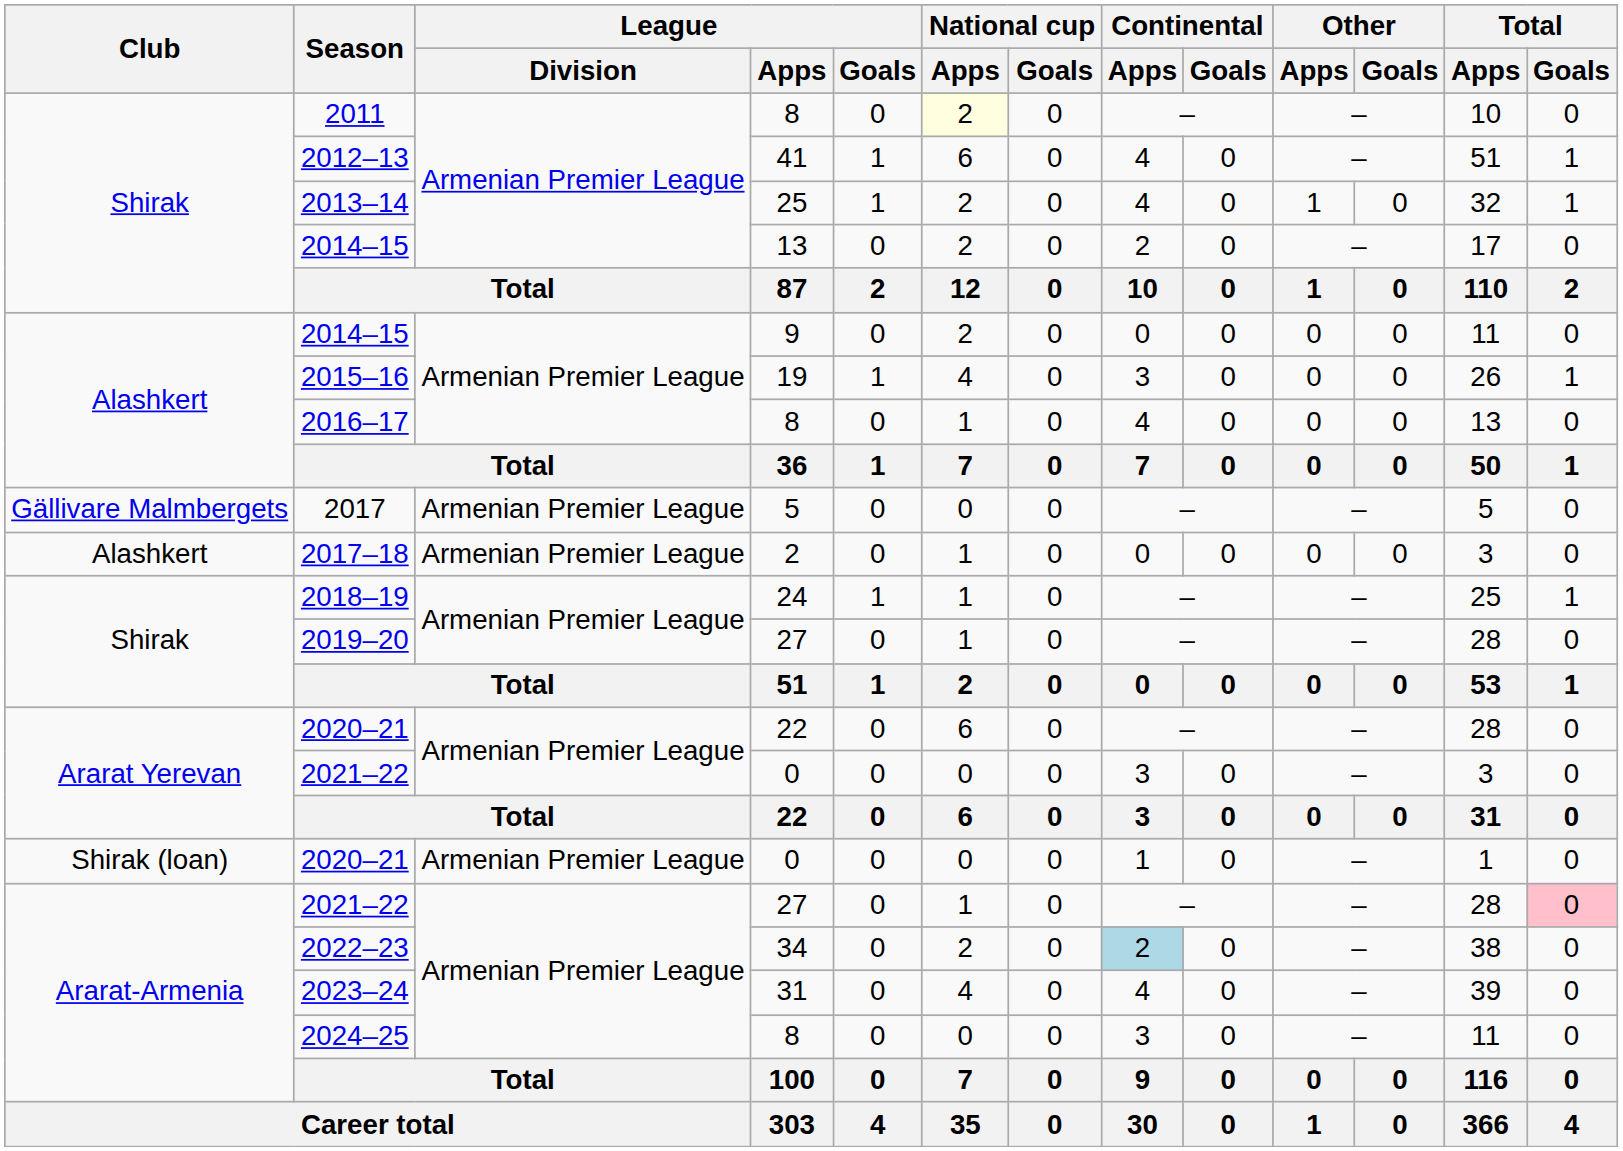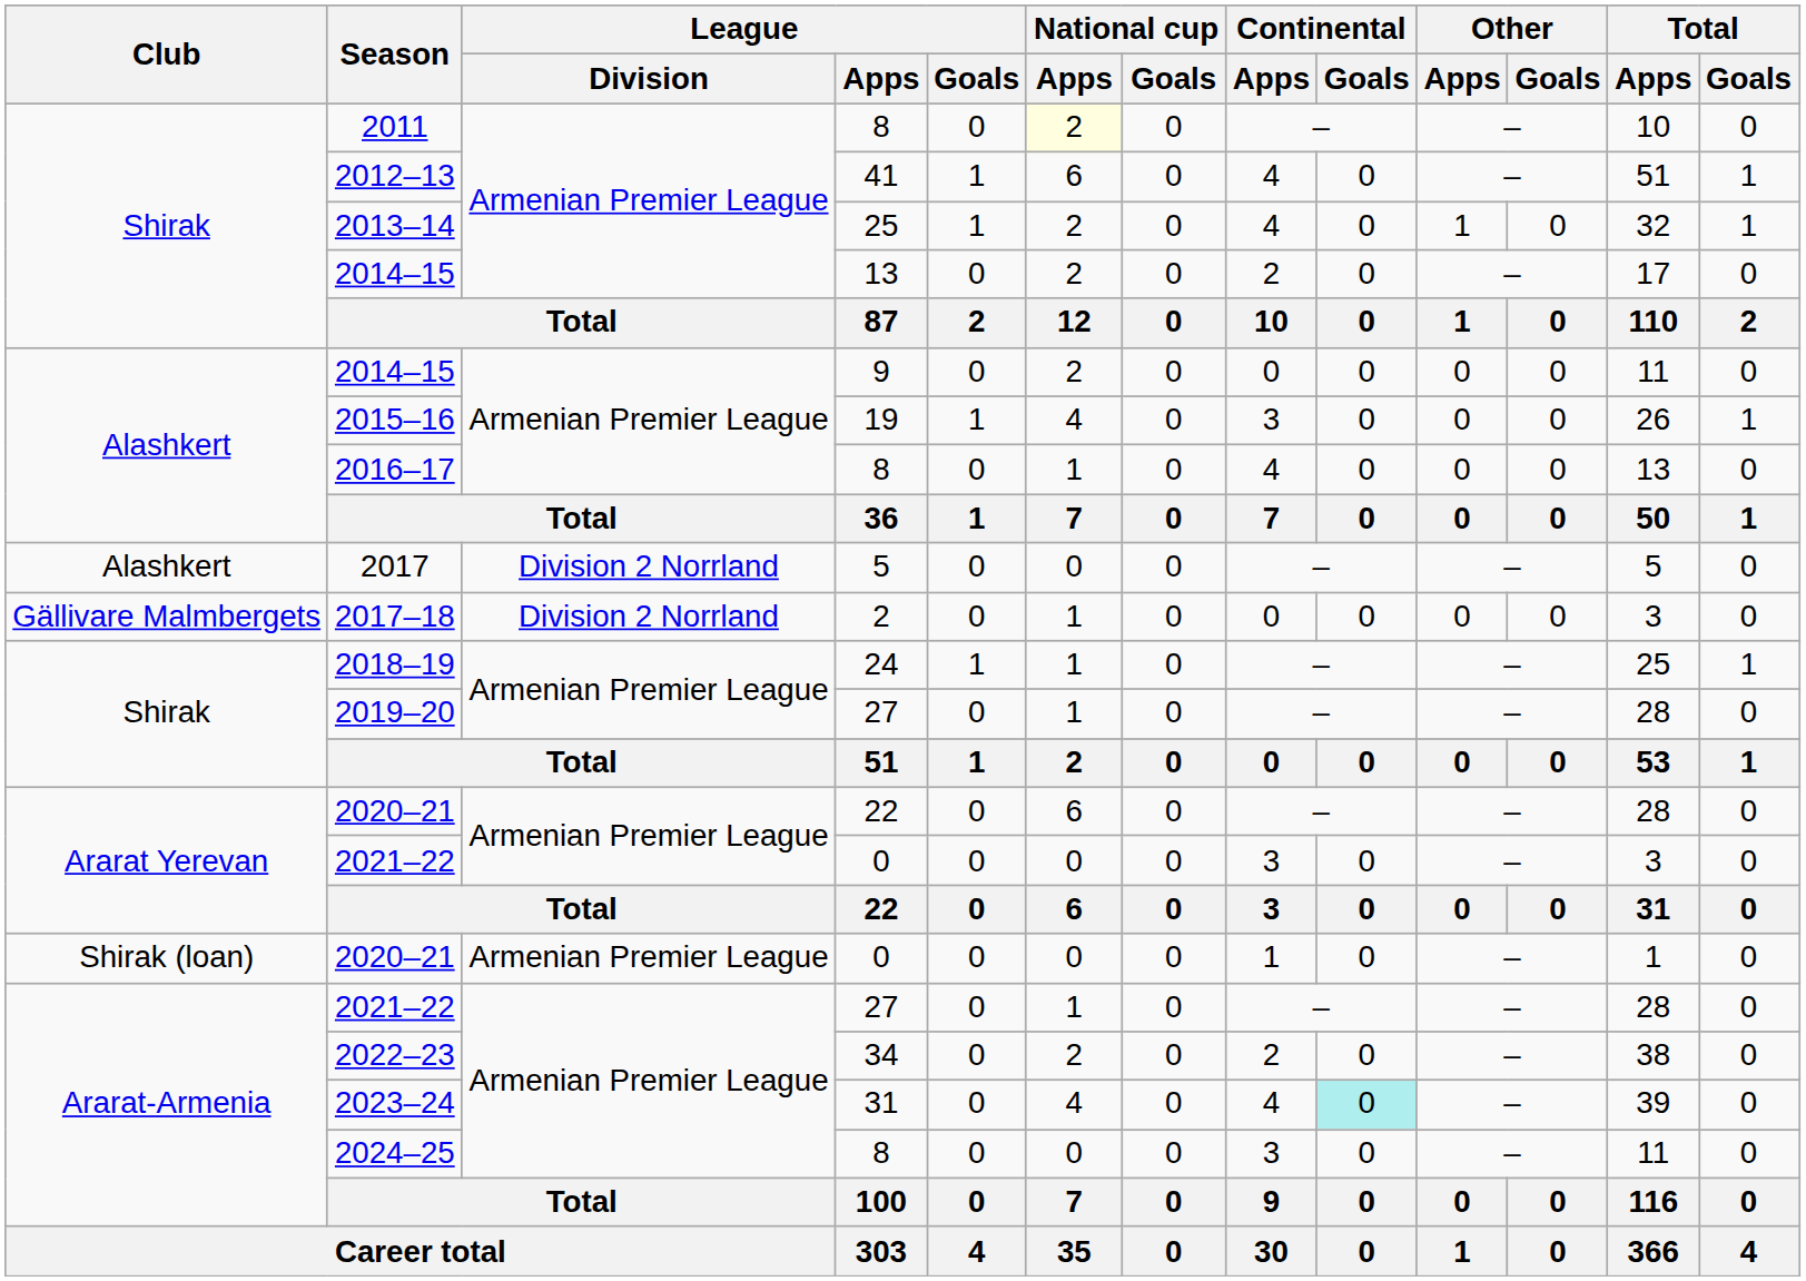2017 | Club: Gällivare Malmbergets -> Alashkert
2017 | League / Division: Armenian Premier League -> Division 2 Norrland
2017–18 | Club: Alashkert -> Gällivare Malmbergets
2017–18 | League / Division: Armenian Premier League -> Division 2 Norrland
2021–22 / 27 | Total / Goals: pink background -> no background
2022–23 | Continental / Apps: lightblue background -> no background
2023–24 | Continental / Goals: no background -> paleturquoise background
